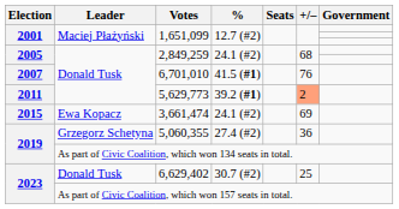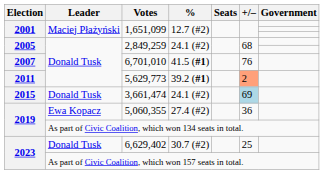3,661,474 | Leader: Ewa Kopacz -> Donald Tusk
3,661,474 | +/–: no background -> lightblue background
5,060,355 | Leader: Grzegorz Schetyna -> Ewa Kopacz
